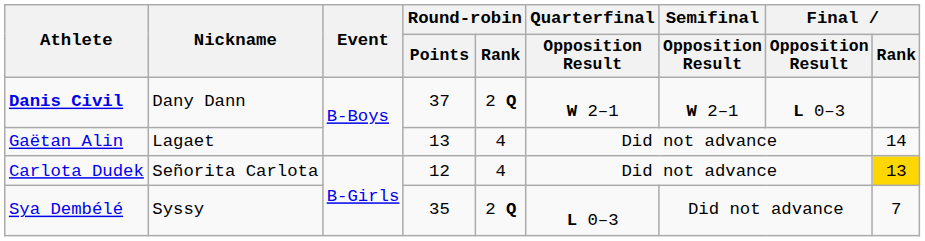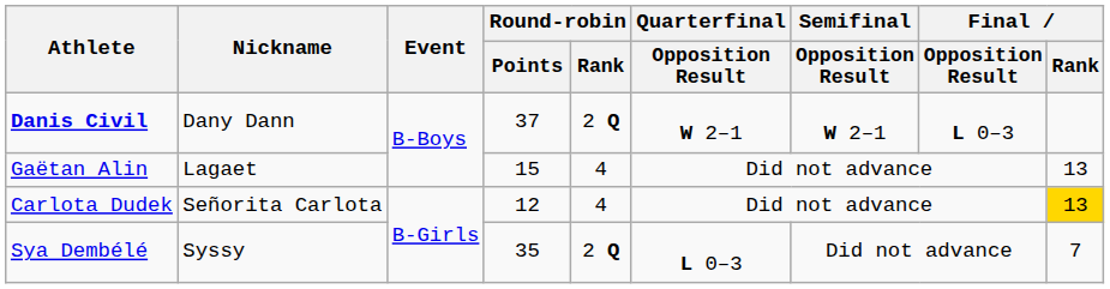Gaëtan Alin | Round-robin / Points: 13 -> 15
Gaëtan Alin | Final / Rank: 14 -> 13
